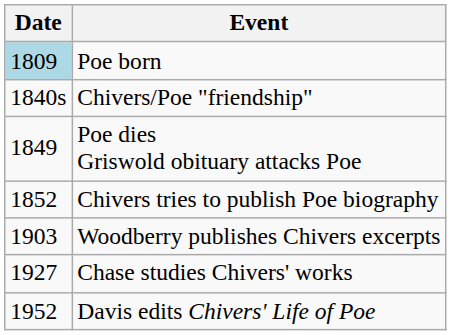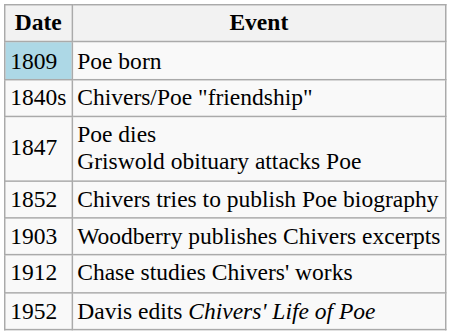Poe dies Griswold obituary attacks Poe | Date: 1849 -> 1847
Chase studies Chivers' works | Date: 1927 -> 1912
